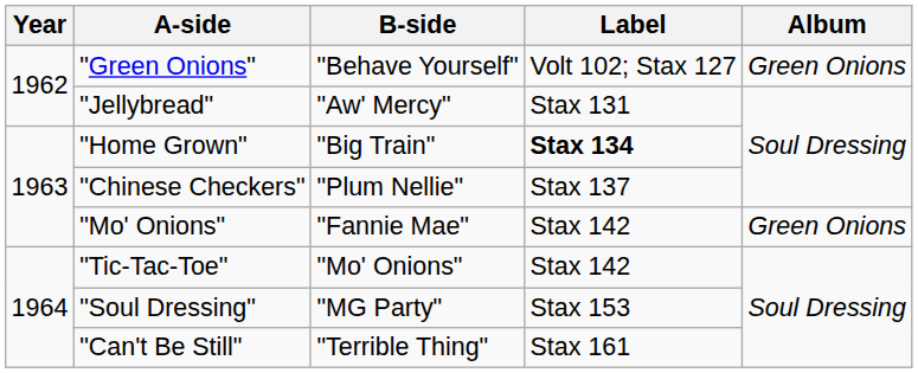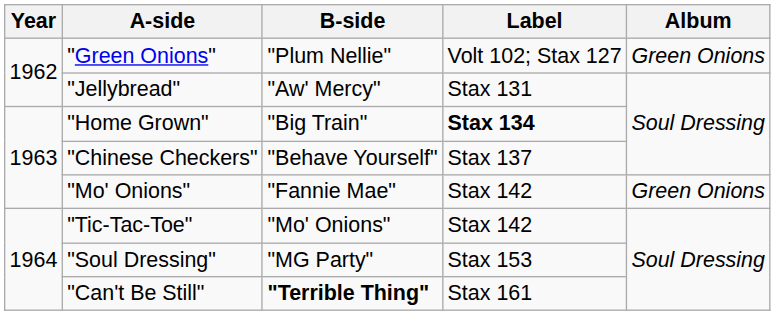"Green Onions" | B-side: "Behave Yourself" -> "Plum Nellie"
"Chinese Checkers" | B-side: "Plum Nellie" -> "Behave Yourself"
"Can't Be Still" | B-side: normal -> bold
